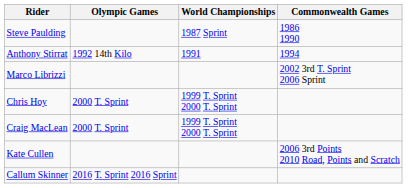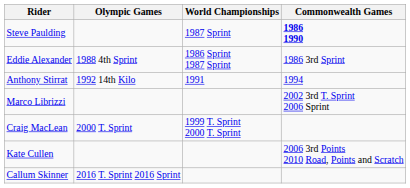Steve Paulding | Commonwealth Games: normal -> bold
+ row: Eddie Alexander | 1988 4th Sprint | 1986 Sprint 1987 Sprint | 1986 3rd Sprint
- row: Chris Hoy | 2000 T. Sprint | 1999 T. Sprint 2000 T. Sprint
